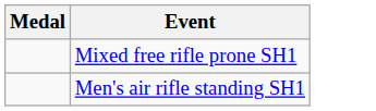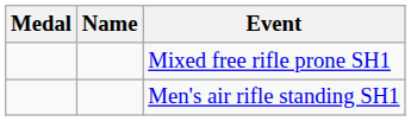+ column: Name
